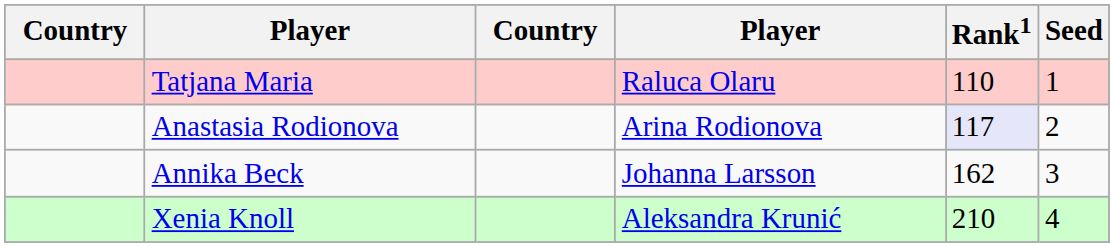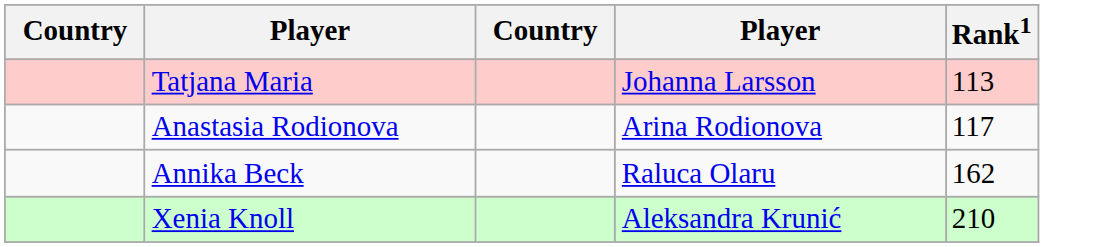- column: Seed | 1 | 2 | 3 | 4
Tatjana Maria | column 4: Raluca Olaru -> Johanna Larsson
Tatjana Maria | Rank1: 110 -> 113
Anastasia Rodionova | Rank1: lavender background -> no background
Annika Beck | column 4: Johanna Larsson -> Raluca Olaru
